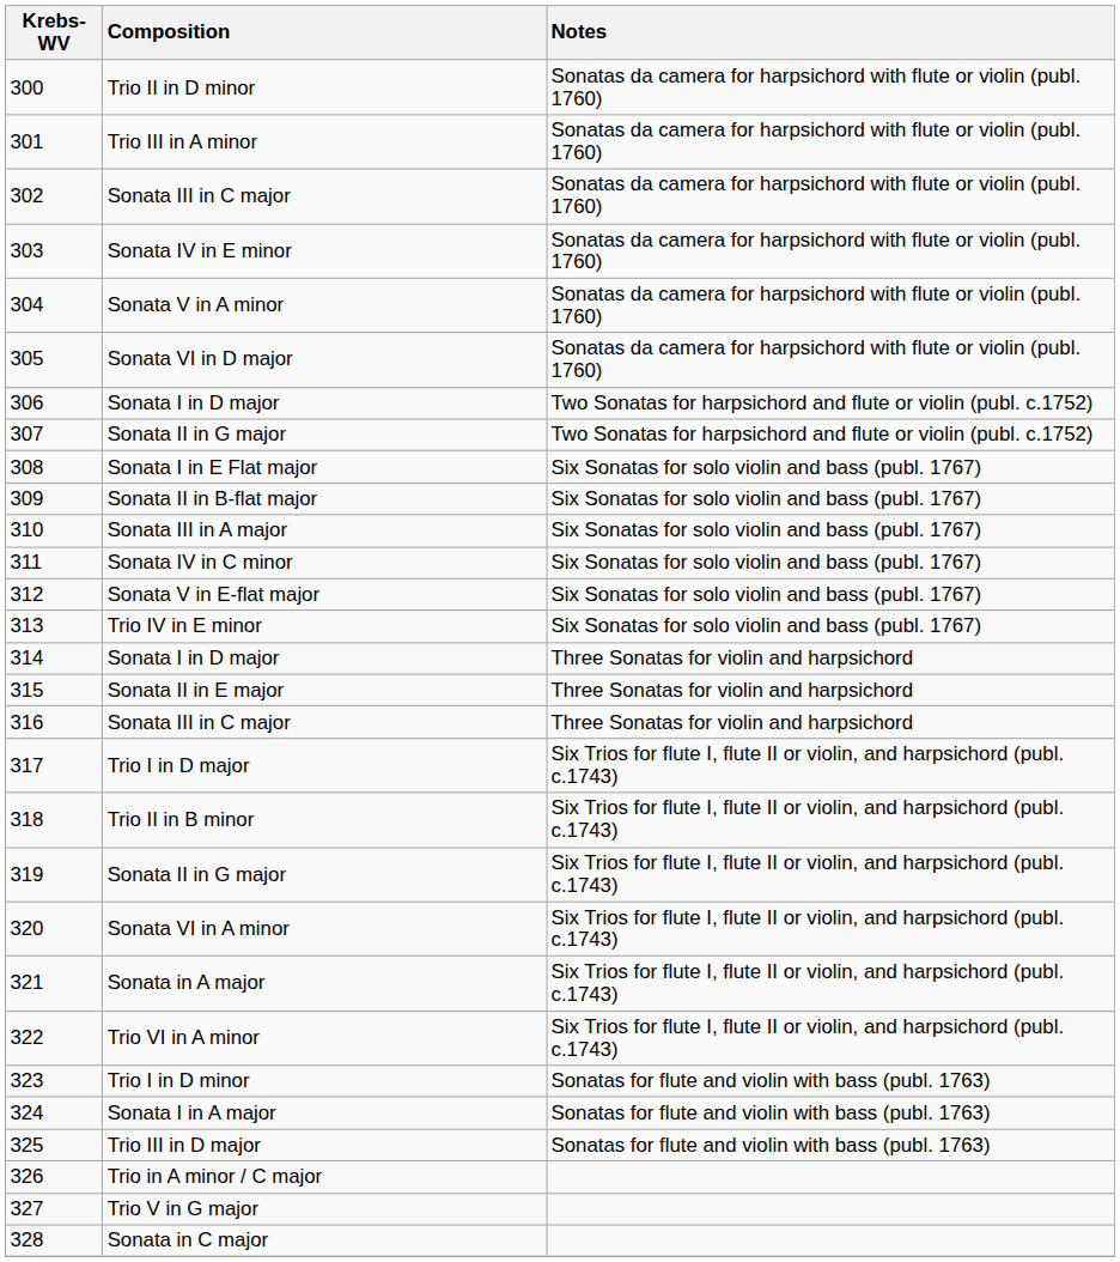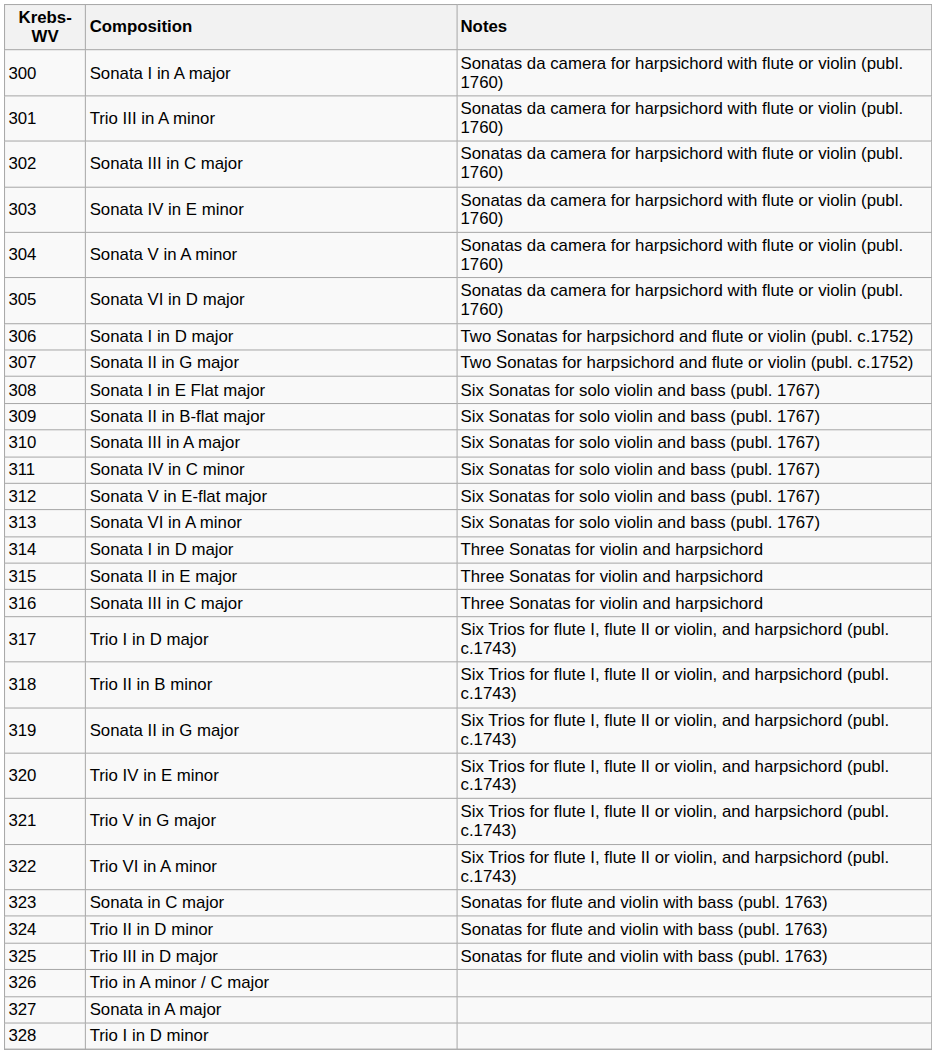300 | Composition: Trio II in D minor -> Sonata I in A major
313 | Composition: Trio IV in E minor -> Sonata VI in A minor
320 | Composition: Sonata VI in A minor -> Trio IV in E minor
321 | Composition: Sonata in A major -> Trio V in G major
323 | Composition: Trio I in D minor -> Sonata in C major
324 | Composition: Sonata I in A major -> Trio II in D minor
327 | Composition: Trio V in G major -> Sonata in A major
328 | Composition: Sonata in C major -> Trio I in D minor
